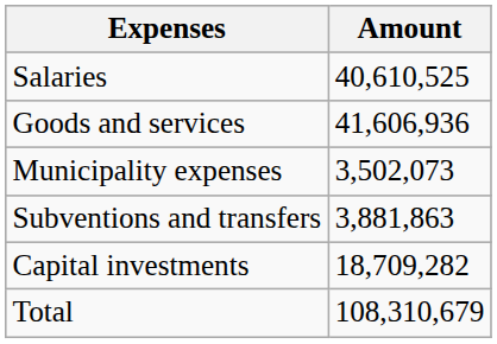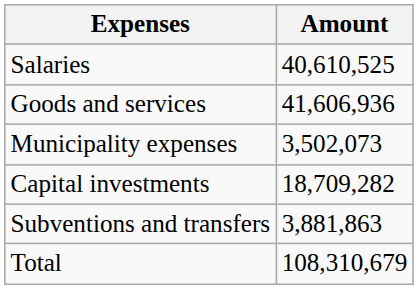rows swapped: Subventions and transfers <-> Capital investments
